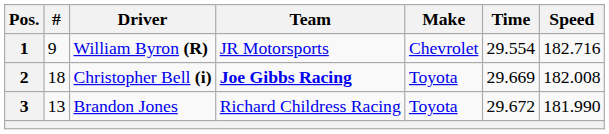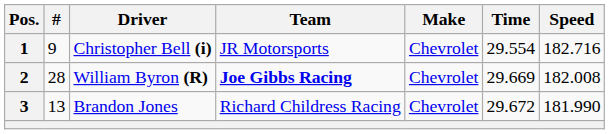1 | Driver: William Byron (R) -> Christopher Bell (i)
2 | #: 18 -> 28
2 | Driver: Christopher Bell (i) -> William Byron (R)
2 | Make: Toyota -> Chevrolet
3 | Make: Toyota -> Chevrolet
